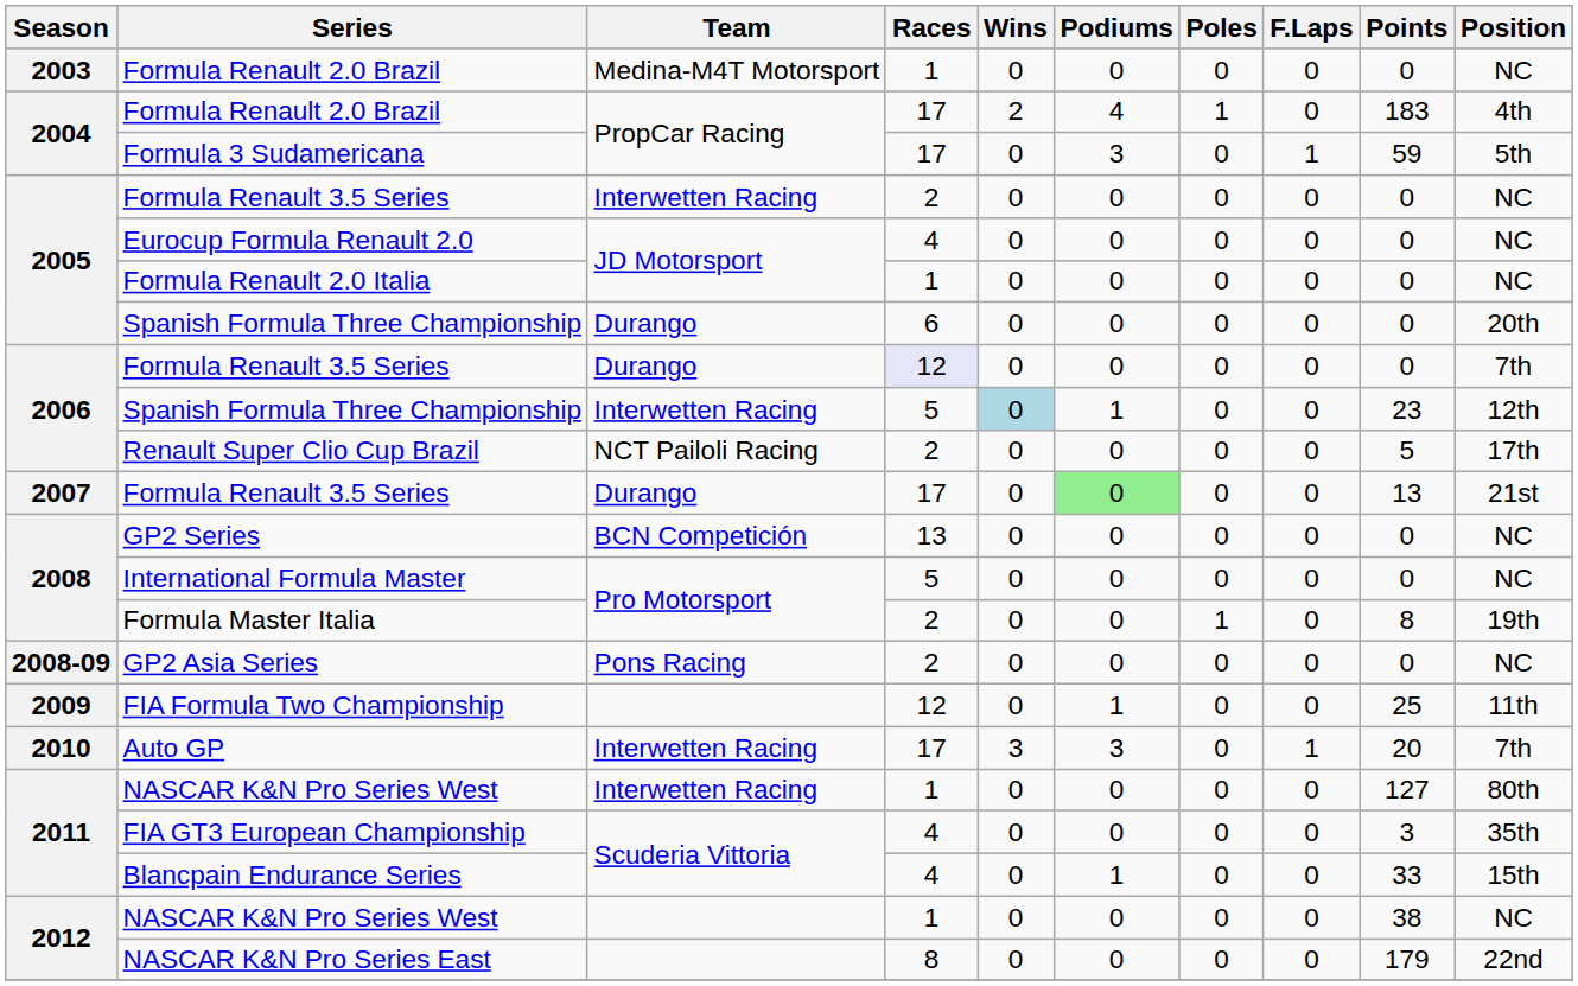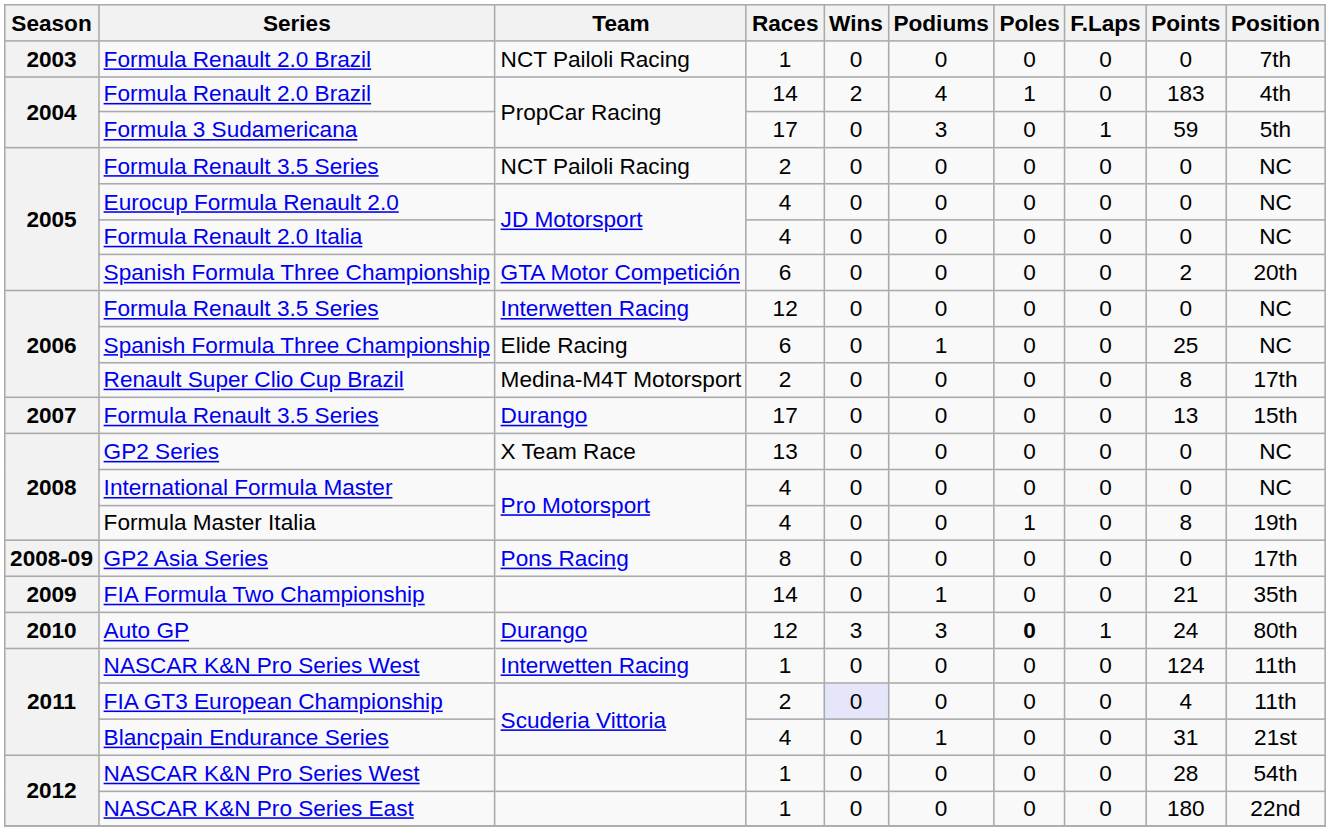2003 / Formula Renault 2.0 Brazil | Team: Medina-M4T Motorsport -> NCT Pailoli Racing
2003 / Formula Renault 2.0 Brazil | Position: NC -> 7th
2004 / Formula Renault 2.0 Brazil | Races: 17 -> 14
2005 / Formula Renault 3.5 Series | Team: Interwetten Racing -> NCT Pailoli Racing
Formula Renault 2.0 Italia | Races: 1 -> 4
2005 / Spanish Formula Three Championship | Team: Durango -> GTA Motor Competición
2005 / Spanish Formula Three Championship | Points: 0 -> 2
2006 / Formula Renault 3.5 Series | Team: Durango -> Interwetten Racing
2006 / Formula Renault 3.5 Series | Races: lavender background -> no background
2006 / Formula Renault 3.5 Series | Position: 7th -> NC
2006 / Spanish Formula Three Championship | Team: Interwetten Racing -> Elide Racing
2006 / Spanish Formula Three Championship | Races: 5 -> 6
2006 / Spanish Formula Three Championship | Wins: lightblue background -> no background
2006 / Spanish Formula Three Championship | Points: 23 -> 25
2006 / Spanish Formula Three Championship | Position: 12th -> NC
Renault Super Clio Cup Brazil | Team: NCT Pailoli Racing -> Medina-M4T Motorsport
Renault Super Clio Cup Brazil | Points: 5 -> 8
2007 / Formula Renault 3.5 Series | Podiums: lightgreen background -> no background
2007 / Formula Renault 3.5 Series | Position: 21st -> 15th
GP2 Series | Team: BCN Competición -> X Team Race
International Formula Master | Races: 5 -> 4
Formula Master Italia | Races: 2 -> 4
GP2 Asia Series | Races: 2 -> 8
GP2 Asia Series | Position: NC -> 17th
FIA Formula Two Championship | Races: 12 -> 14
FIA Formula Two Championship | Points: 25 -> 21
FIA Formula Two Championship | Position: 11th -> 35th
Auto GP | Team: Interwetten Racing -> Durango
Auto GP | Races: 17 -> 12
Auto GP | Poles: normal -> bold
Auto GP | Points: 20 -> 24
Auto GP | Position: 7th -> 80th
2011 / NASCAR K&N Pro Series West | Points: 127 -> 124
2011 / NASCAR K&N Pro Series West | Position: 80th -> 11th
FIA GT3 European Championship | Races: 4 -> 2
FIA GT3 European Championship | Wins: no background -> lavender background
FIA GT3 European Championship | Points: 3 -> 4
FIA GT3 European Championship | Position: 35th -> 11th
Blancpain Endurance Series | Points: 33 -> 31
Blancpain Endurance Series | Position: 15th -> 21st
2012 / NASCAR K&N Pro Series West | Points: 38 -> 28
2012 / NASCAR K&N Pro Series West | Position: NC -> 54th
NASCAR K&N Pro Series East | Races: 8 -> 1
NASCAR K&N Pro Series East | Points: 179 -> 180
